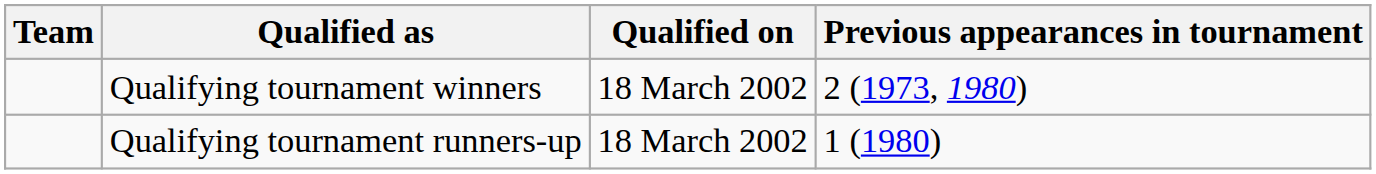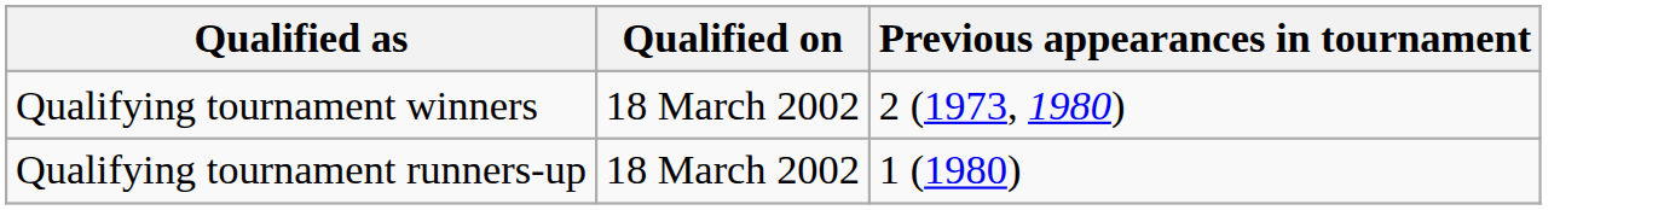- column: Team
